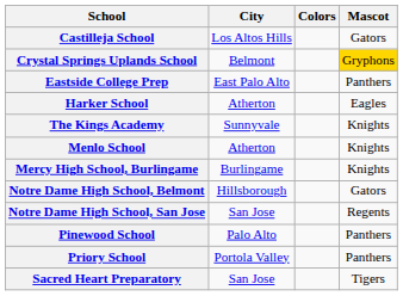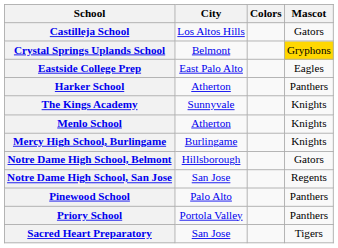Eastside College Prep | Mascot: Panthers -> Eagles
Harker School | Mascot: Eagles -> Panthers
